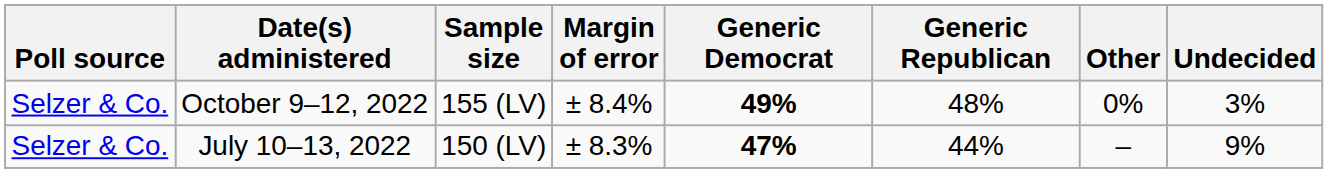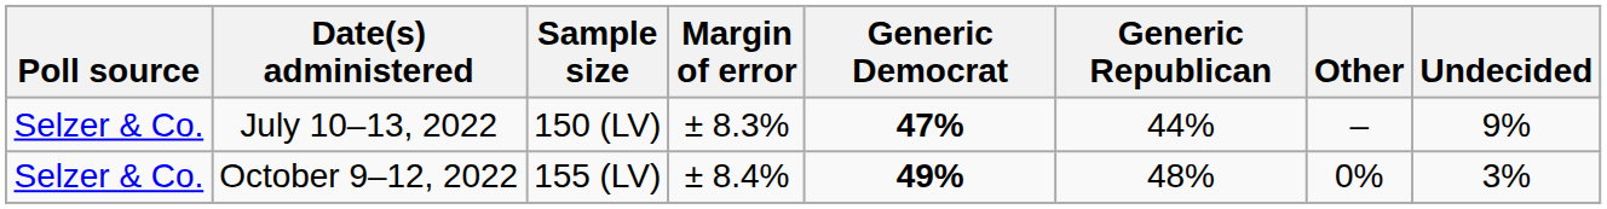rows swapped: October 9–12, 2022 <-> July 10–13, 2022
